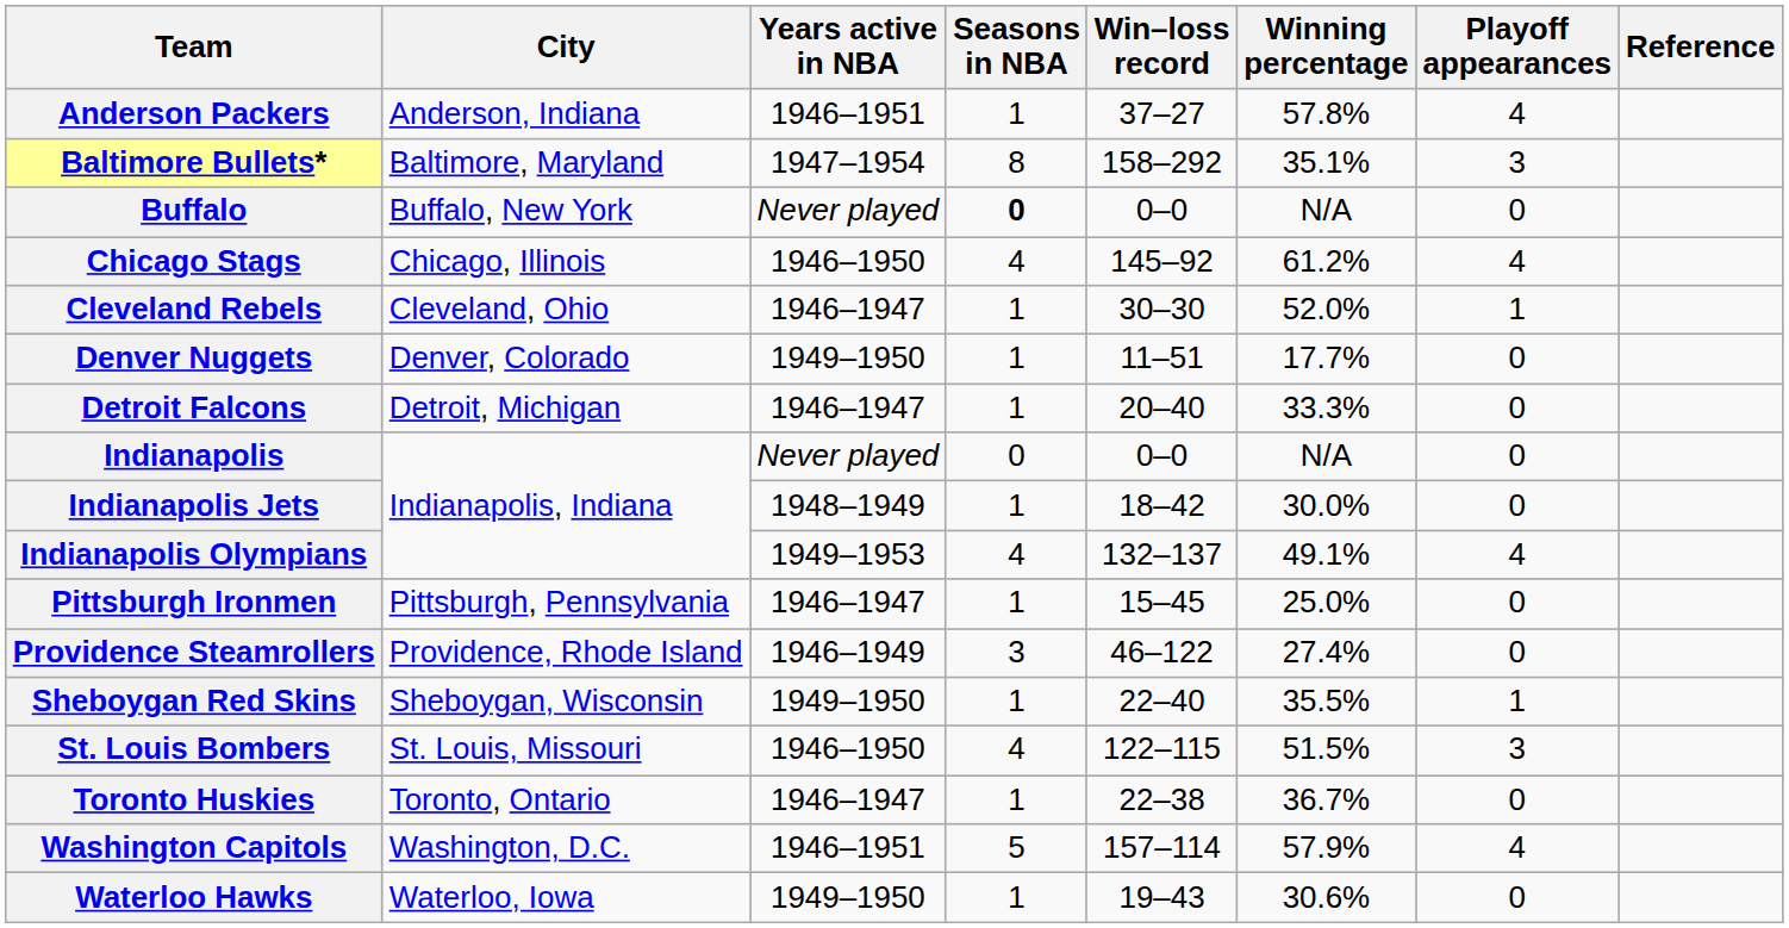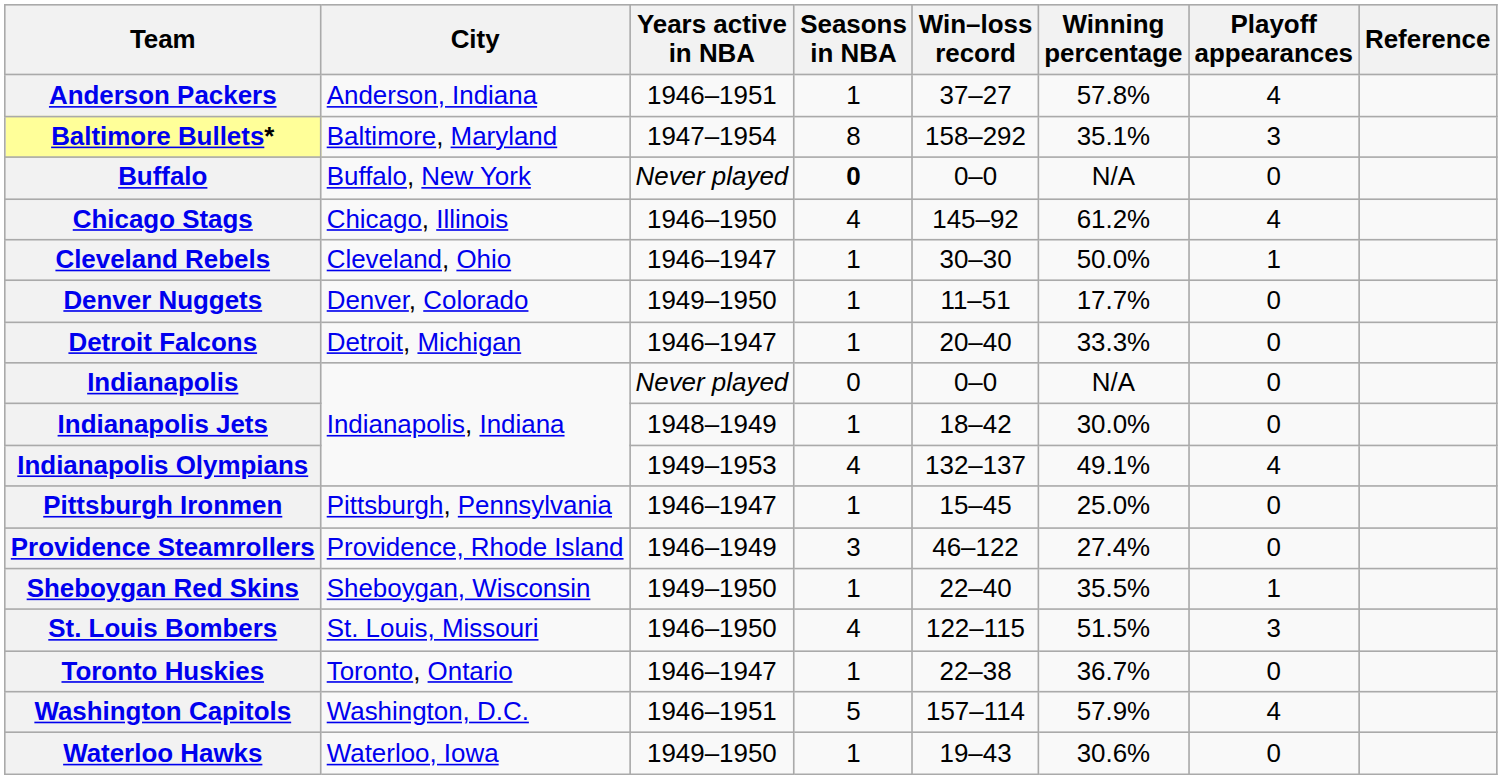Cleveland Rebels | Winning percentage: 52.0% -> 50.0%
